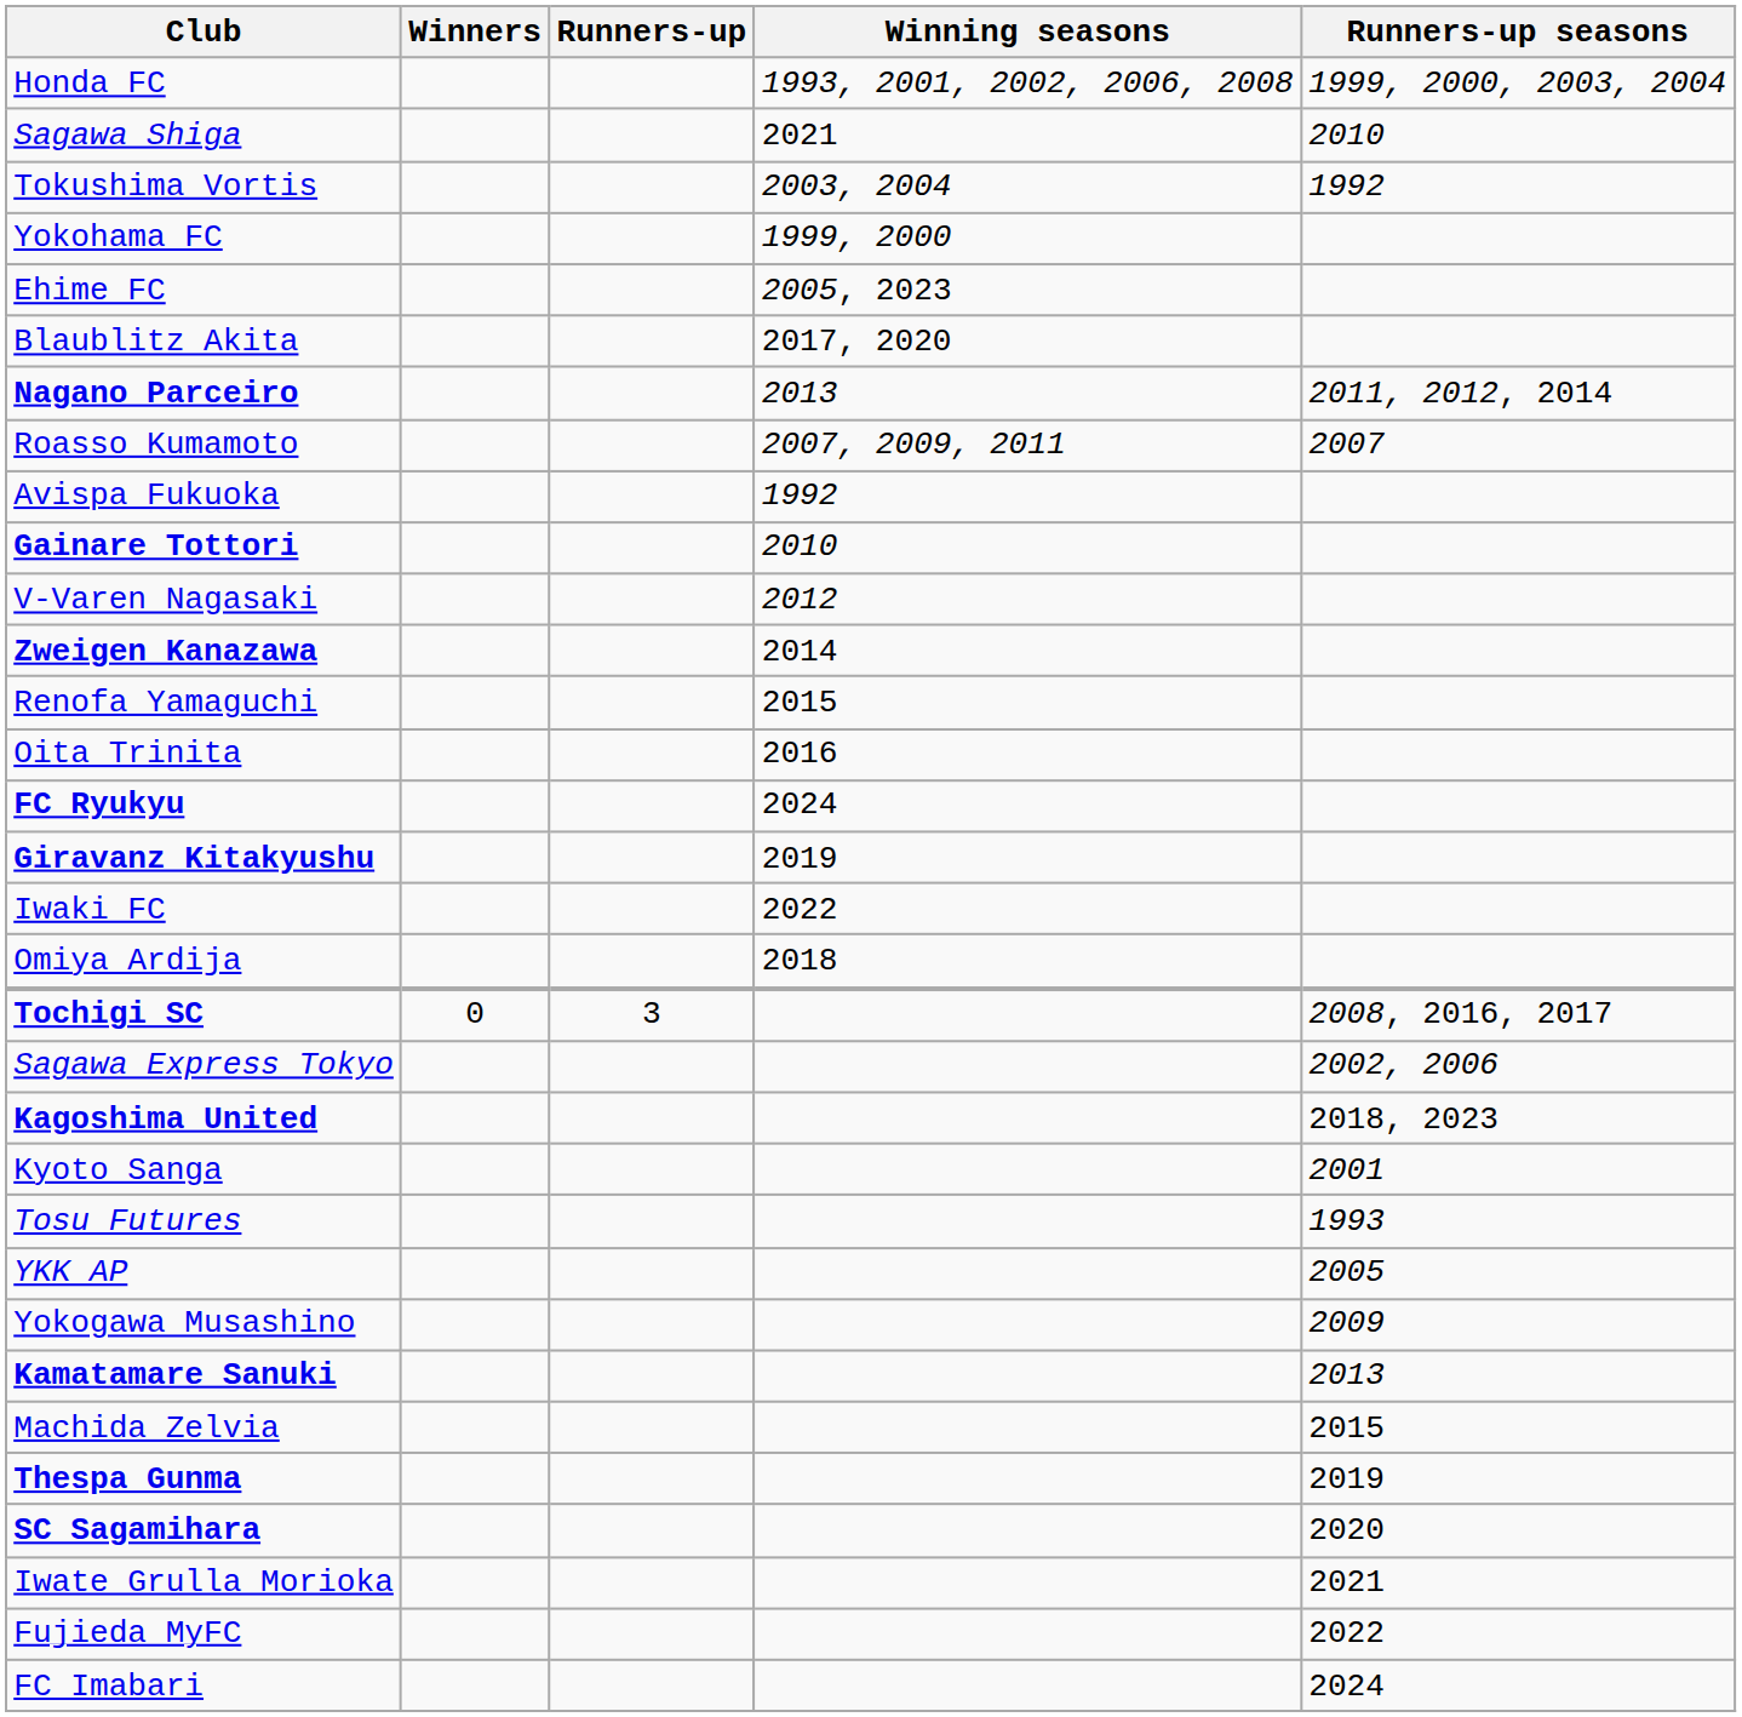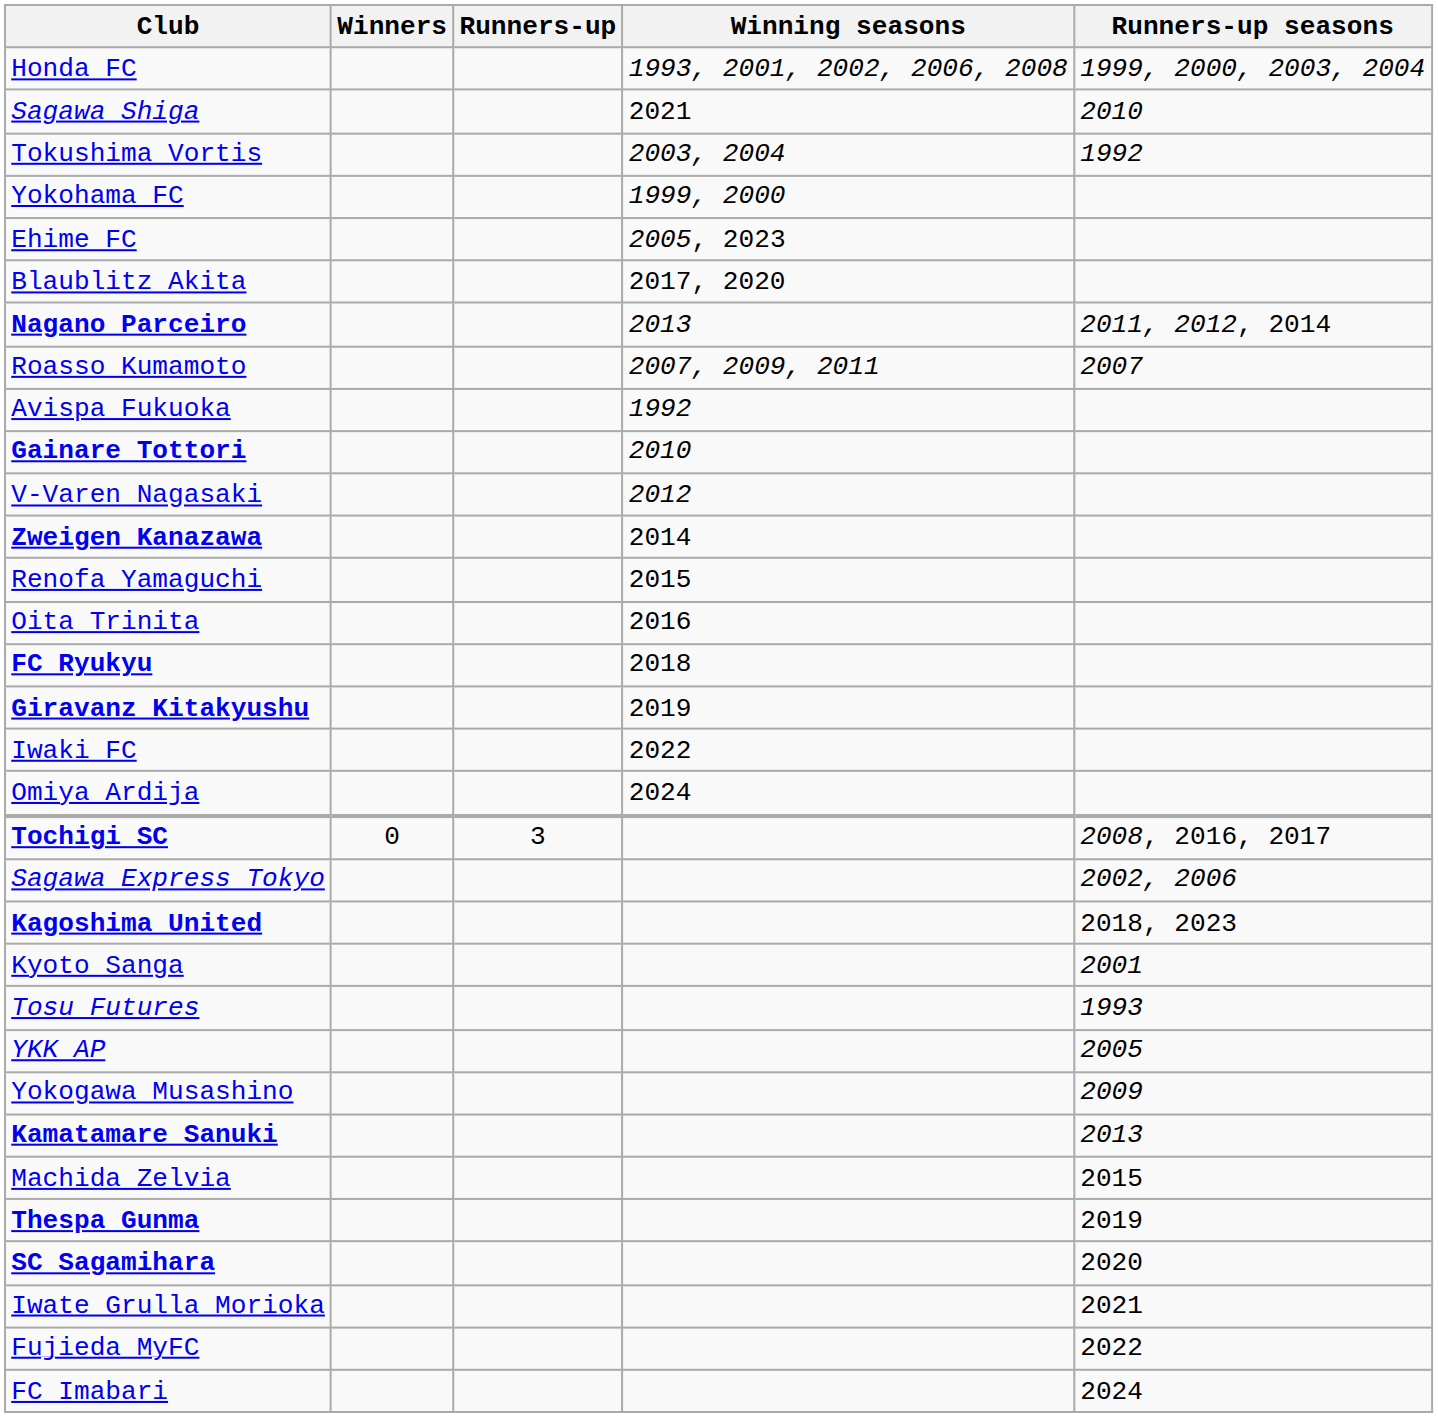FC Ryukyu | Winning seasons: 2024 -> 2018
Omiya Ardija | Winning seasons: 2018 -> 2024
